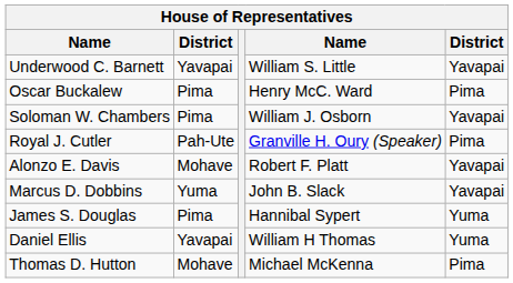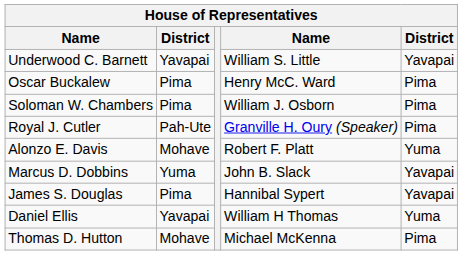Soloman W. Chambers | column 5: Yavapai -> Pima
Alonzo E. Davis | column 5: Yavapai -> Yuma
James S. Douglas | column 5: Yuma -> Yavapai
